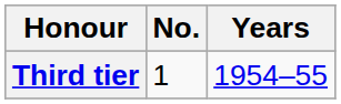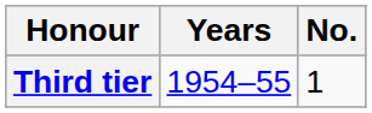columns swapped: No. <-> Years
